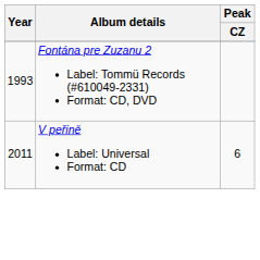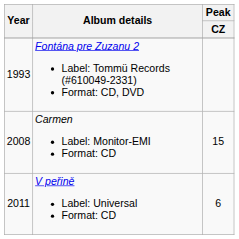+ row: 2008 | Carmen Label: Monitor-EMI Format: CD | 15
